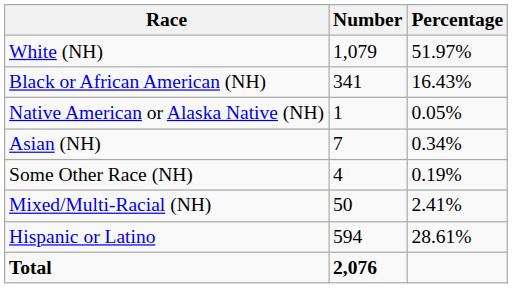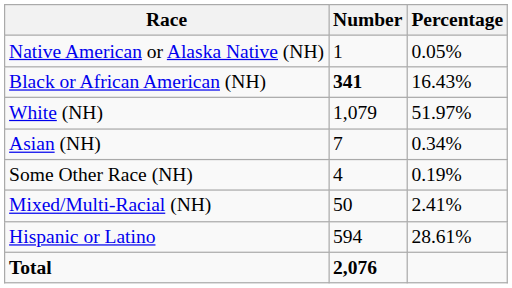rows swapped: White (NH) <-> Native American or Alaska Native (NH)
Black or African American (NH) | Number: normal -> bold
